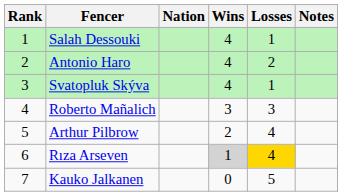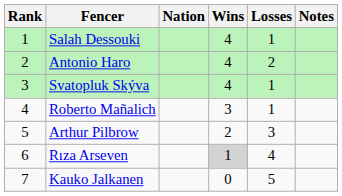Roberto Mañalich | Losses: 3 -> 1
Arthur Pilbrow | Losses: 4 -> 3
Rıza Arseven | Losses: gold background -> no background
